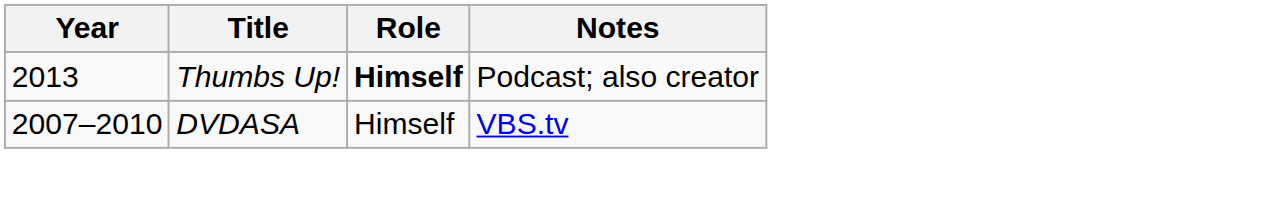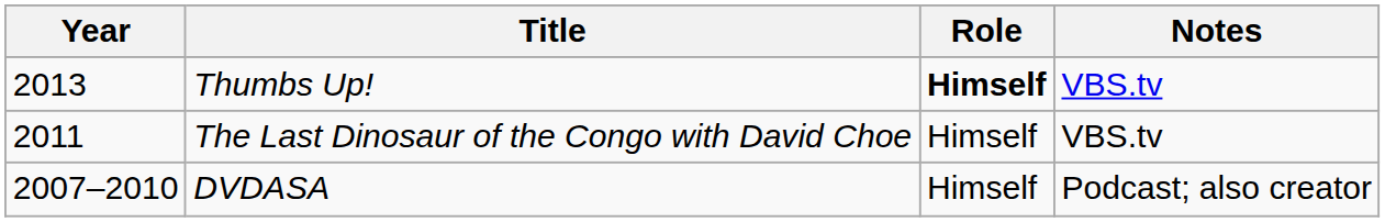Thumbs Up! | Notes: Podcast; also creator -> VBS.tv
+ row: 2011 | The Last Dinosaur of the Congo with David Choe | Himself | VBS.tv
DVDASA | Notes: VBS.tv -> Podcast; also creator
